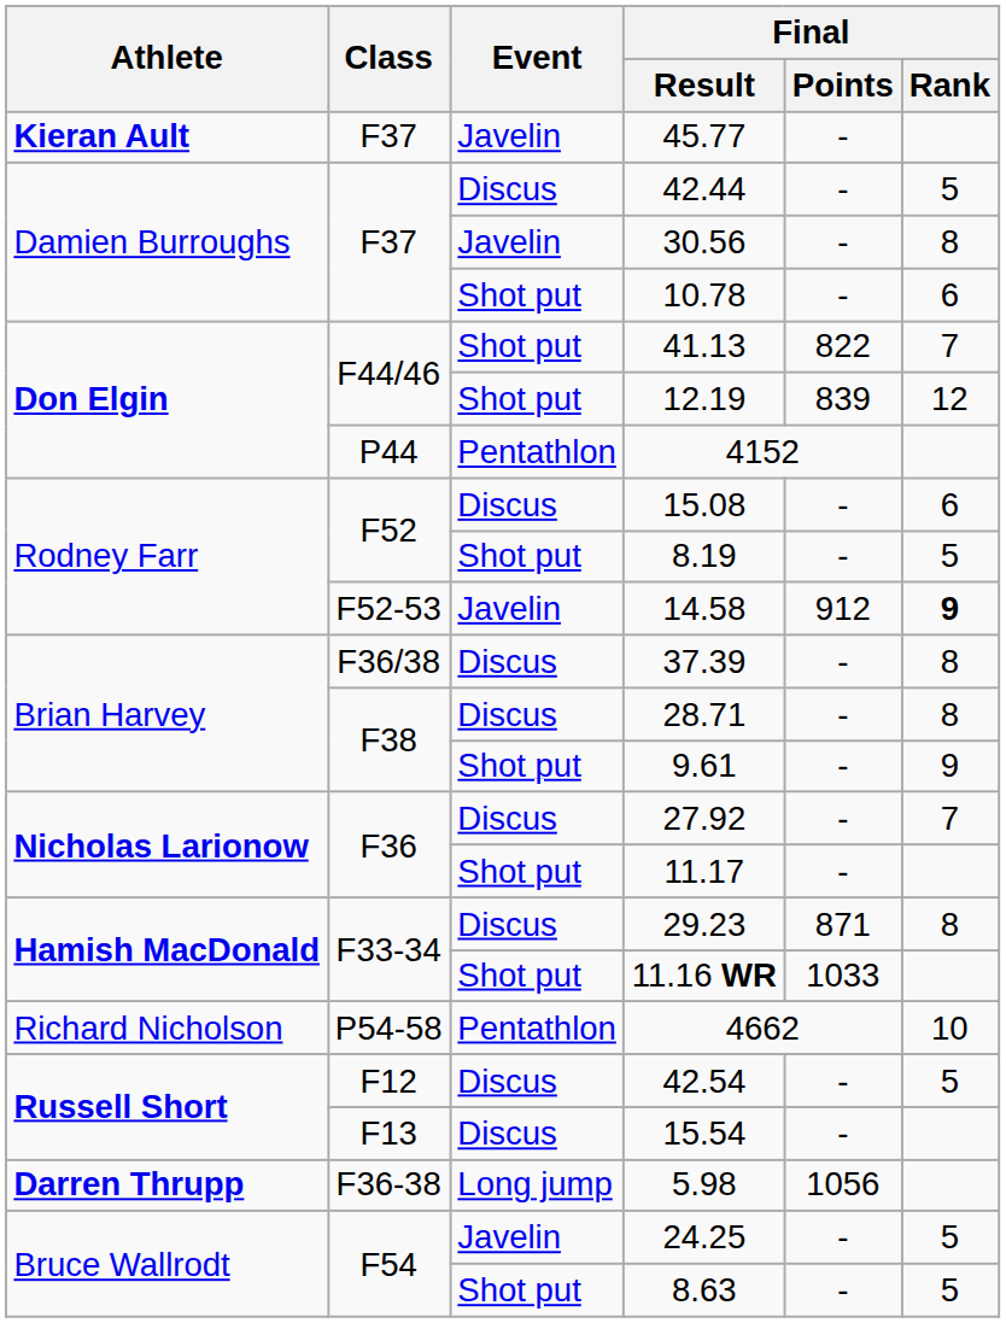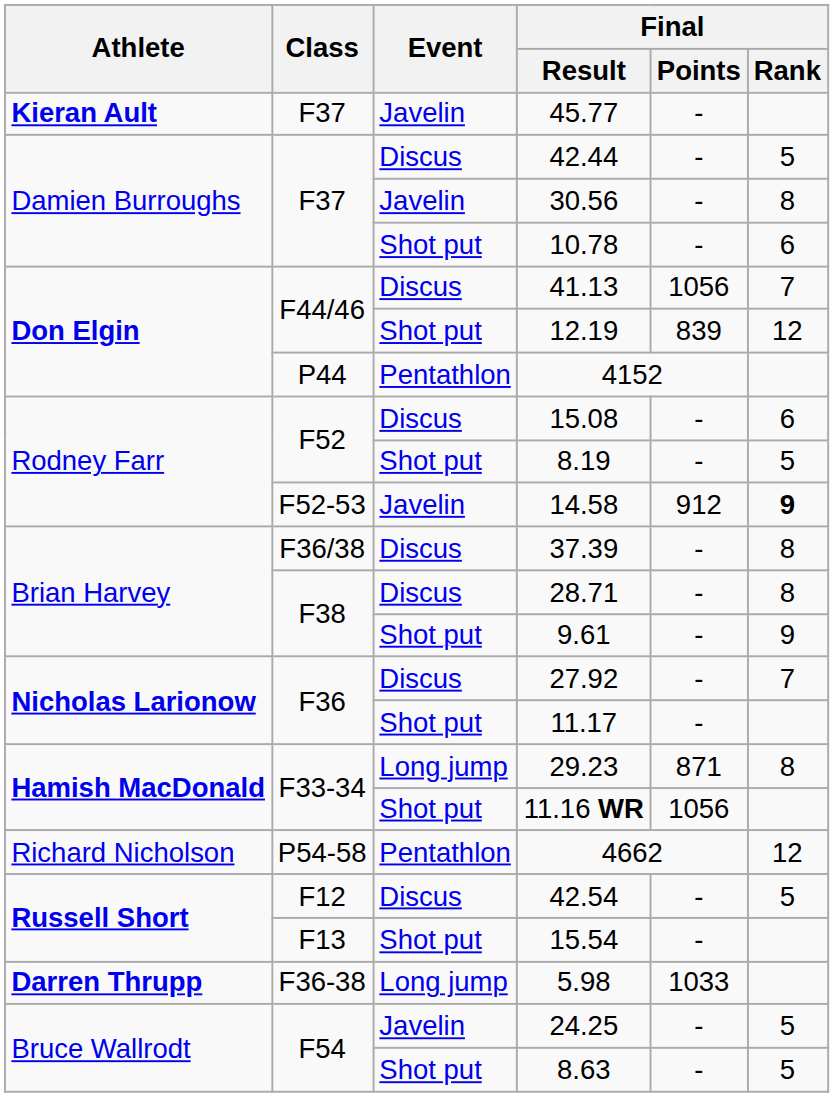41.13 | Event: Shot put -> Discus
41.13 | Final / Points: 822 -> 1056
29.23 | Event: Discus -> Long jump
11.16 WR | Final / Points: 1033 -> 1056
4662 | Final / Rank: 10 -> 12
15.54 | Event: Discus -> Shot put
5.98 | Final / Points: 1056 -> 1033
